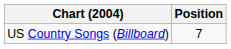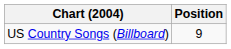US Country Songs (Billboard) | Position: 7 -> 9
